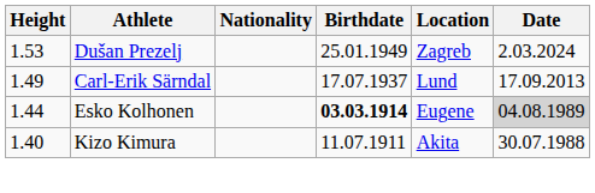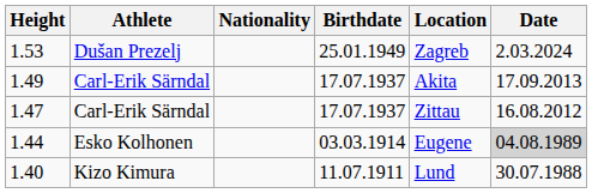1.49 | Location: Lund -> Akita
+ row: 1.47 | Carl-Erik Särndal | 17.07.1937 | Zittau | 16.08.2012
1.44 | Birthdate: bold -> normal
1.40 | Location: Akita -> Lund
